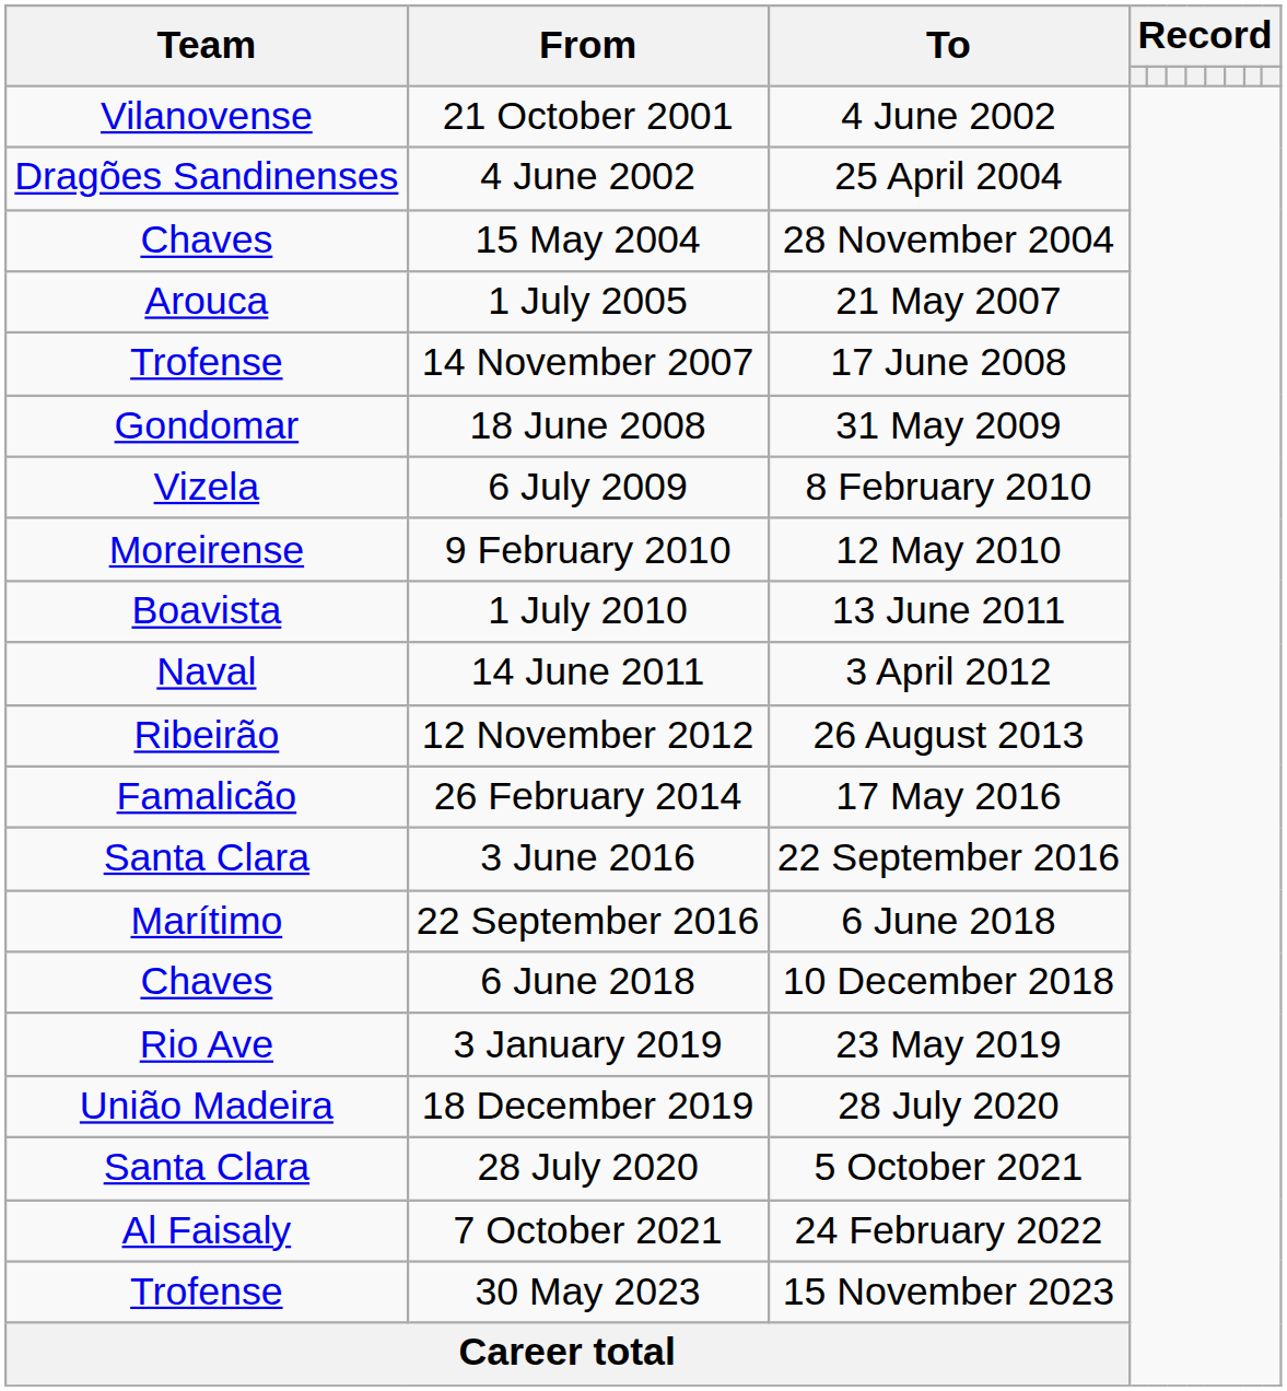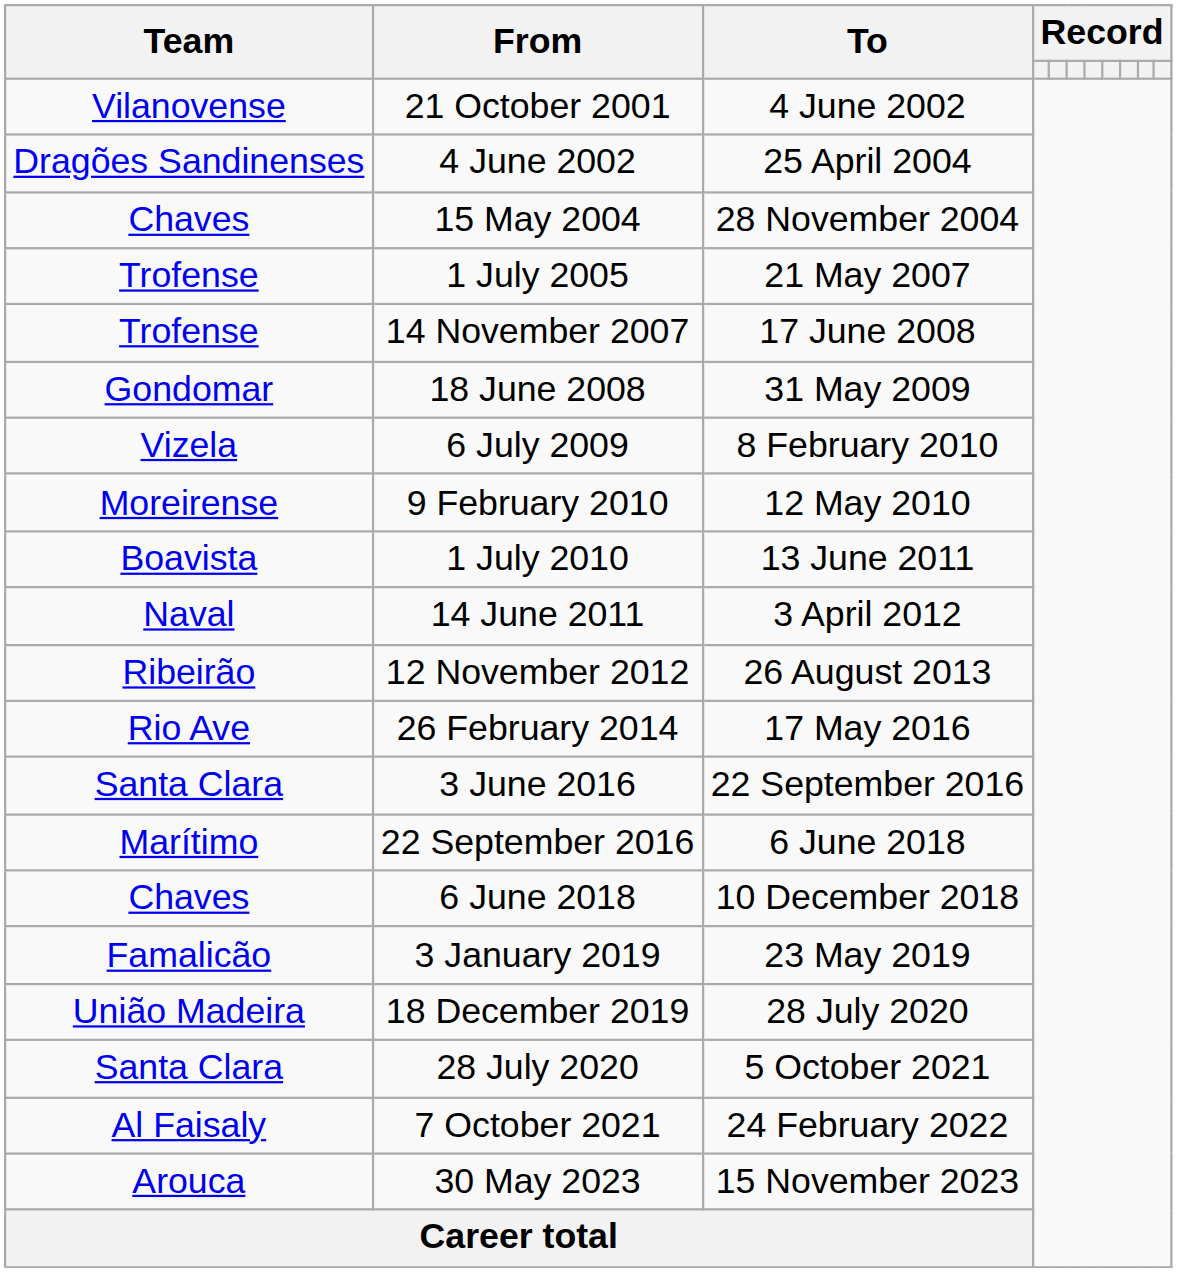1 July 2005 | Team: Arouca -> Trofense
26 February 2014 | Team: Famalicão -> Rio Ave
3 January 2019 | Team: Rio Ave -> Famalicão
30 May 2023 | Team: Trofense -> Arouca
